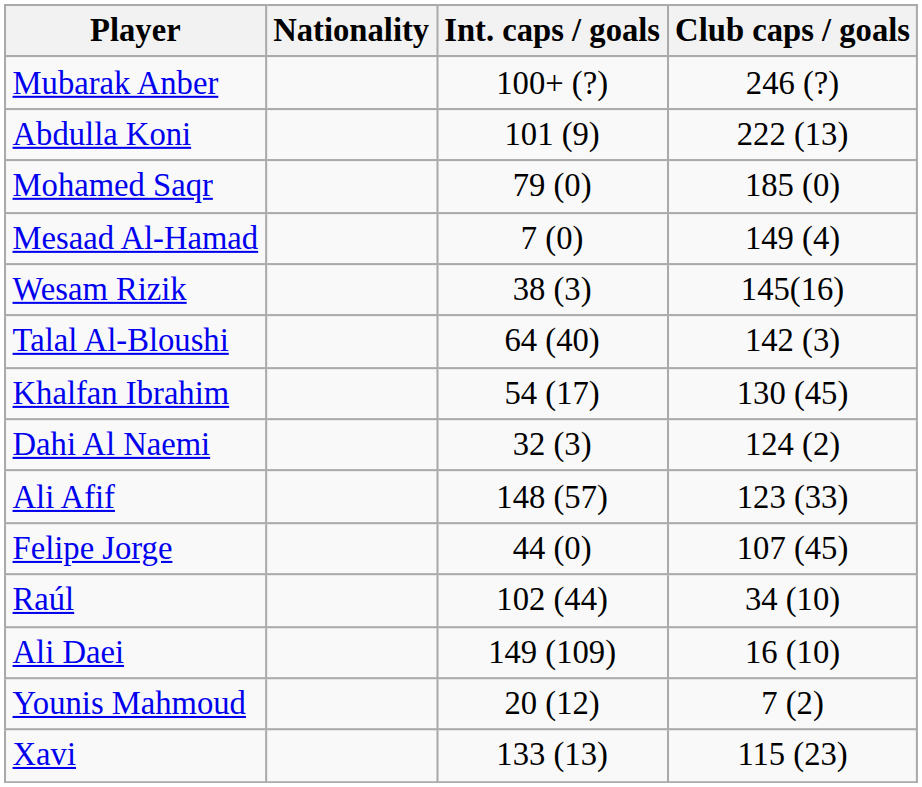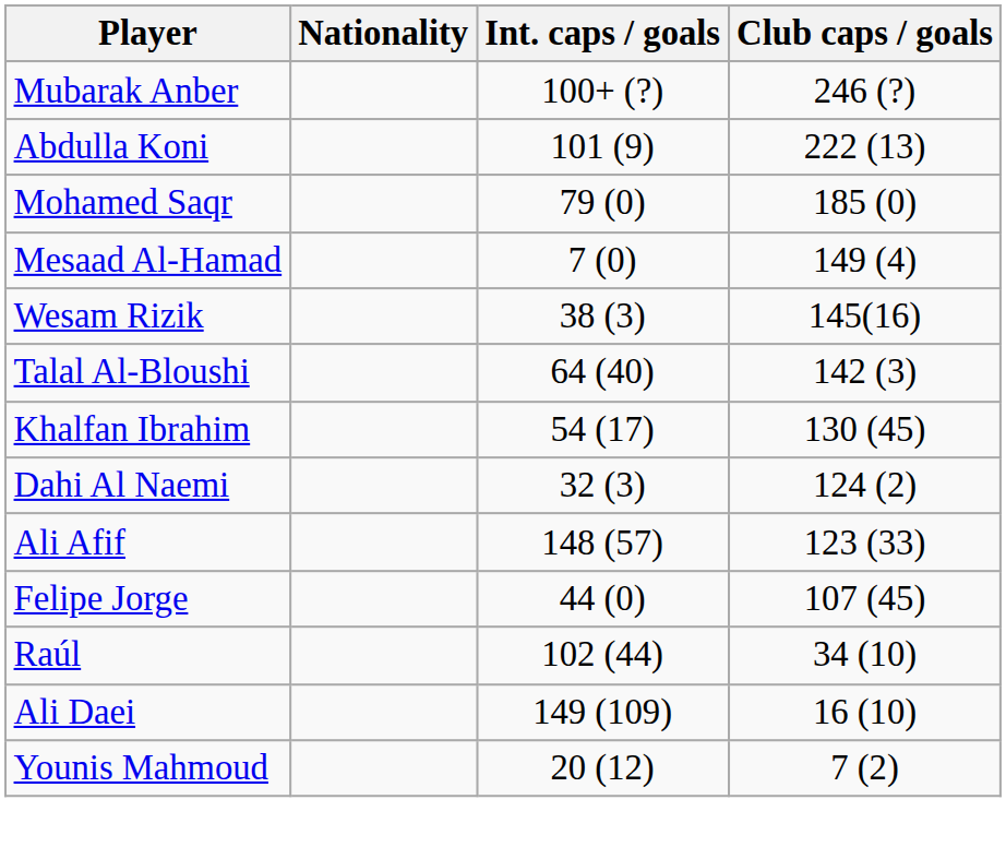- row: Xavi | 133 (13) | 115 (23)
